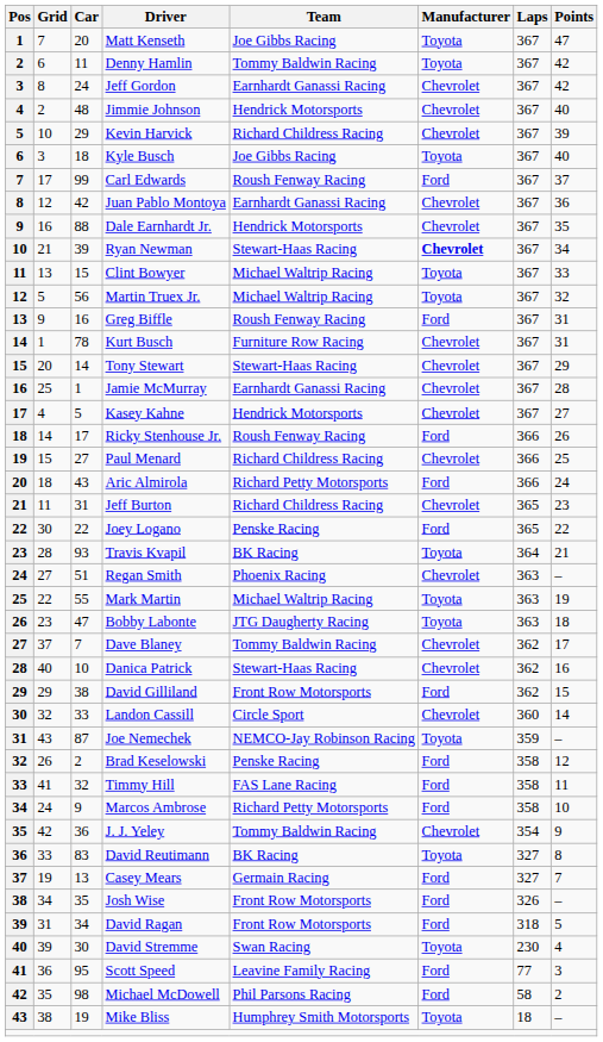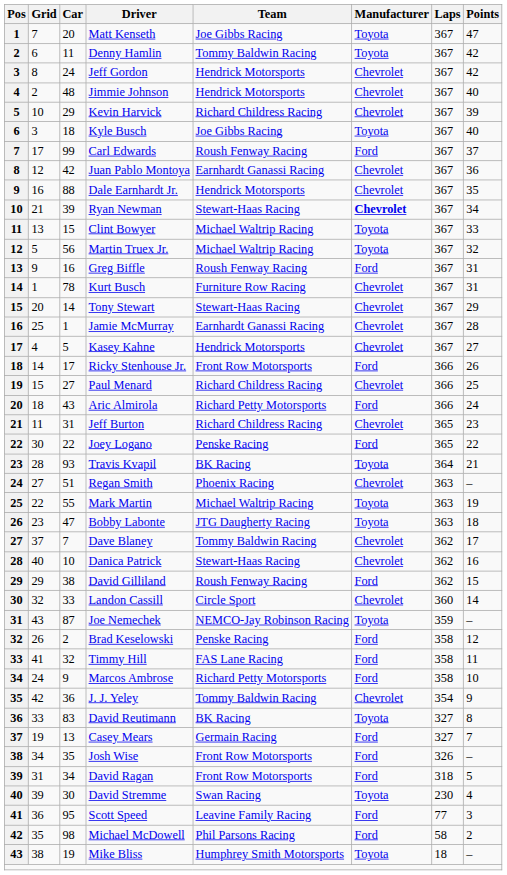Jeff Gordon | Team: Earnhardt Ganassi Racing -> Hendrick Motorsports
Ricky Stenhouse Jr. | Team: Roush Fenway Racing -> Front Row Motorsports
David Gilliland | Team: Front Row Motorsports -> Roush Fenway Racing
